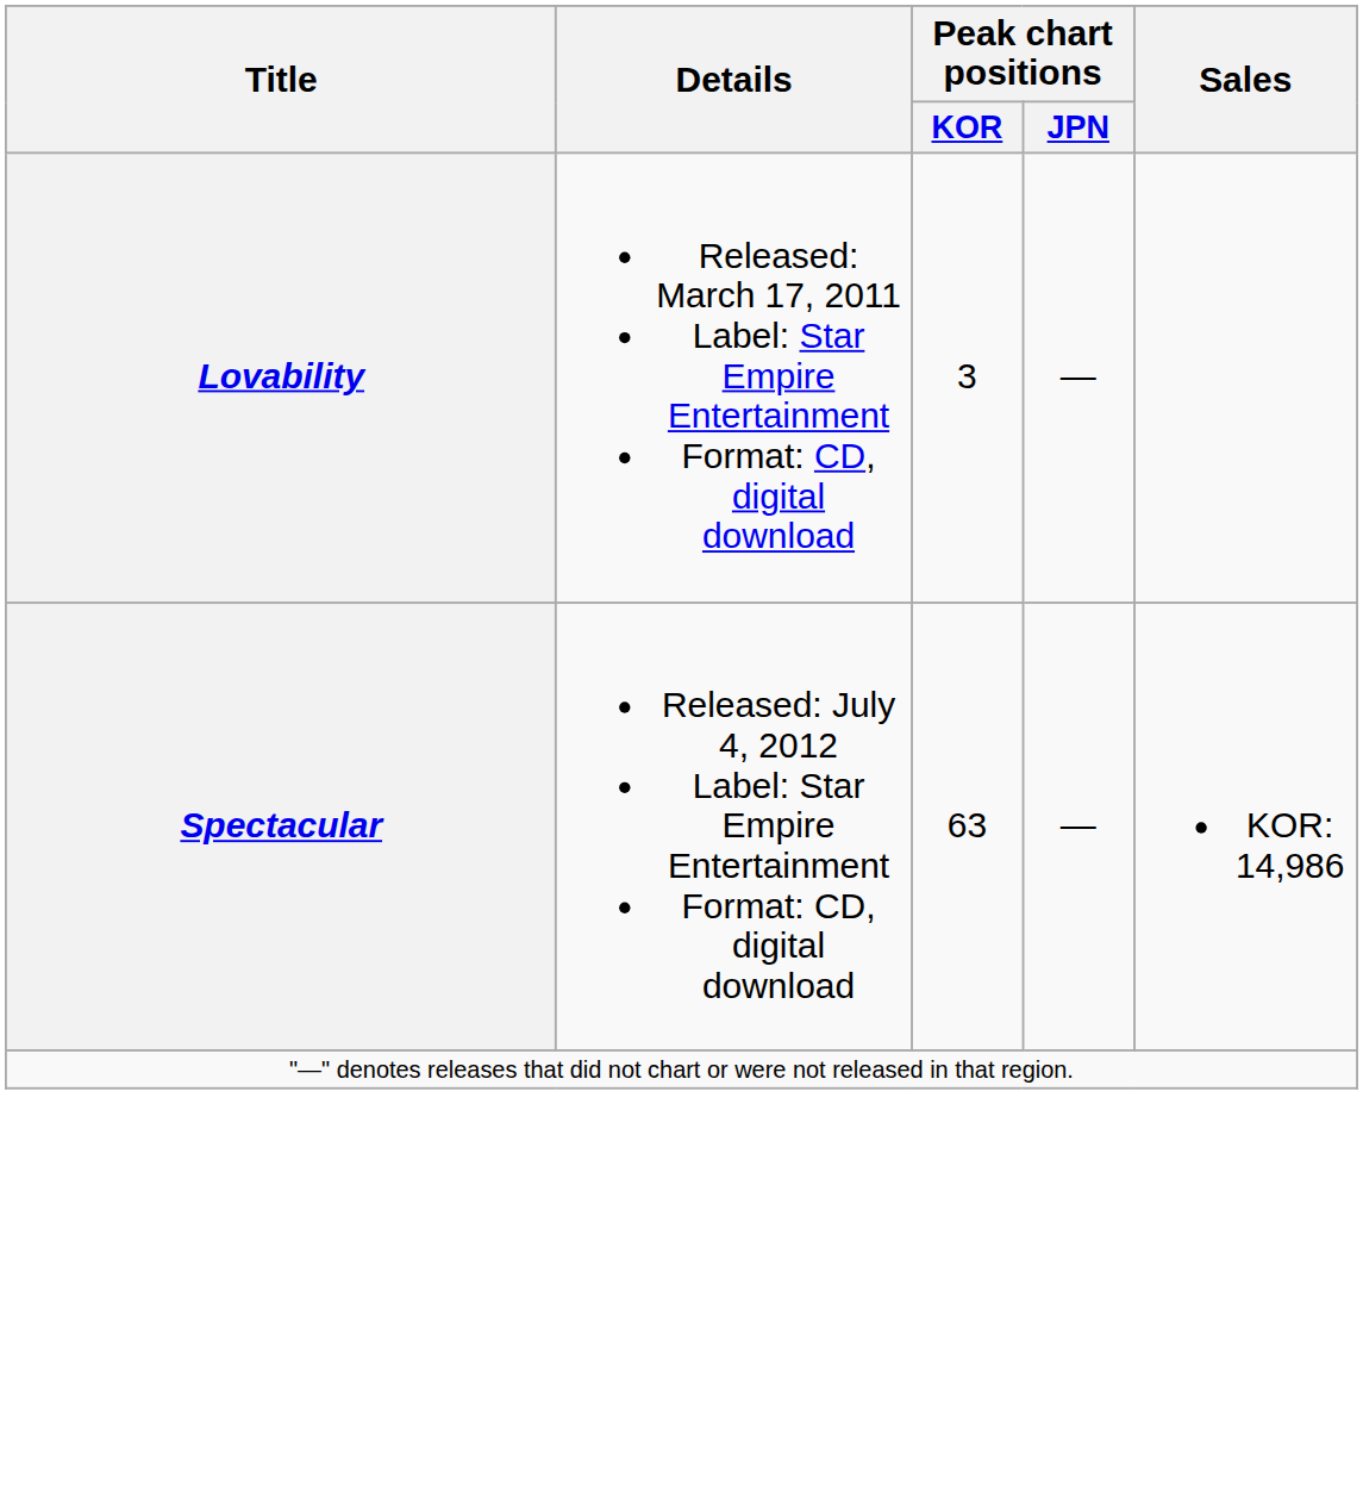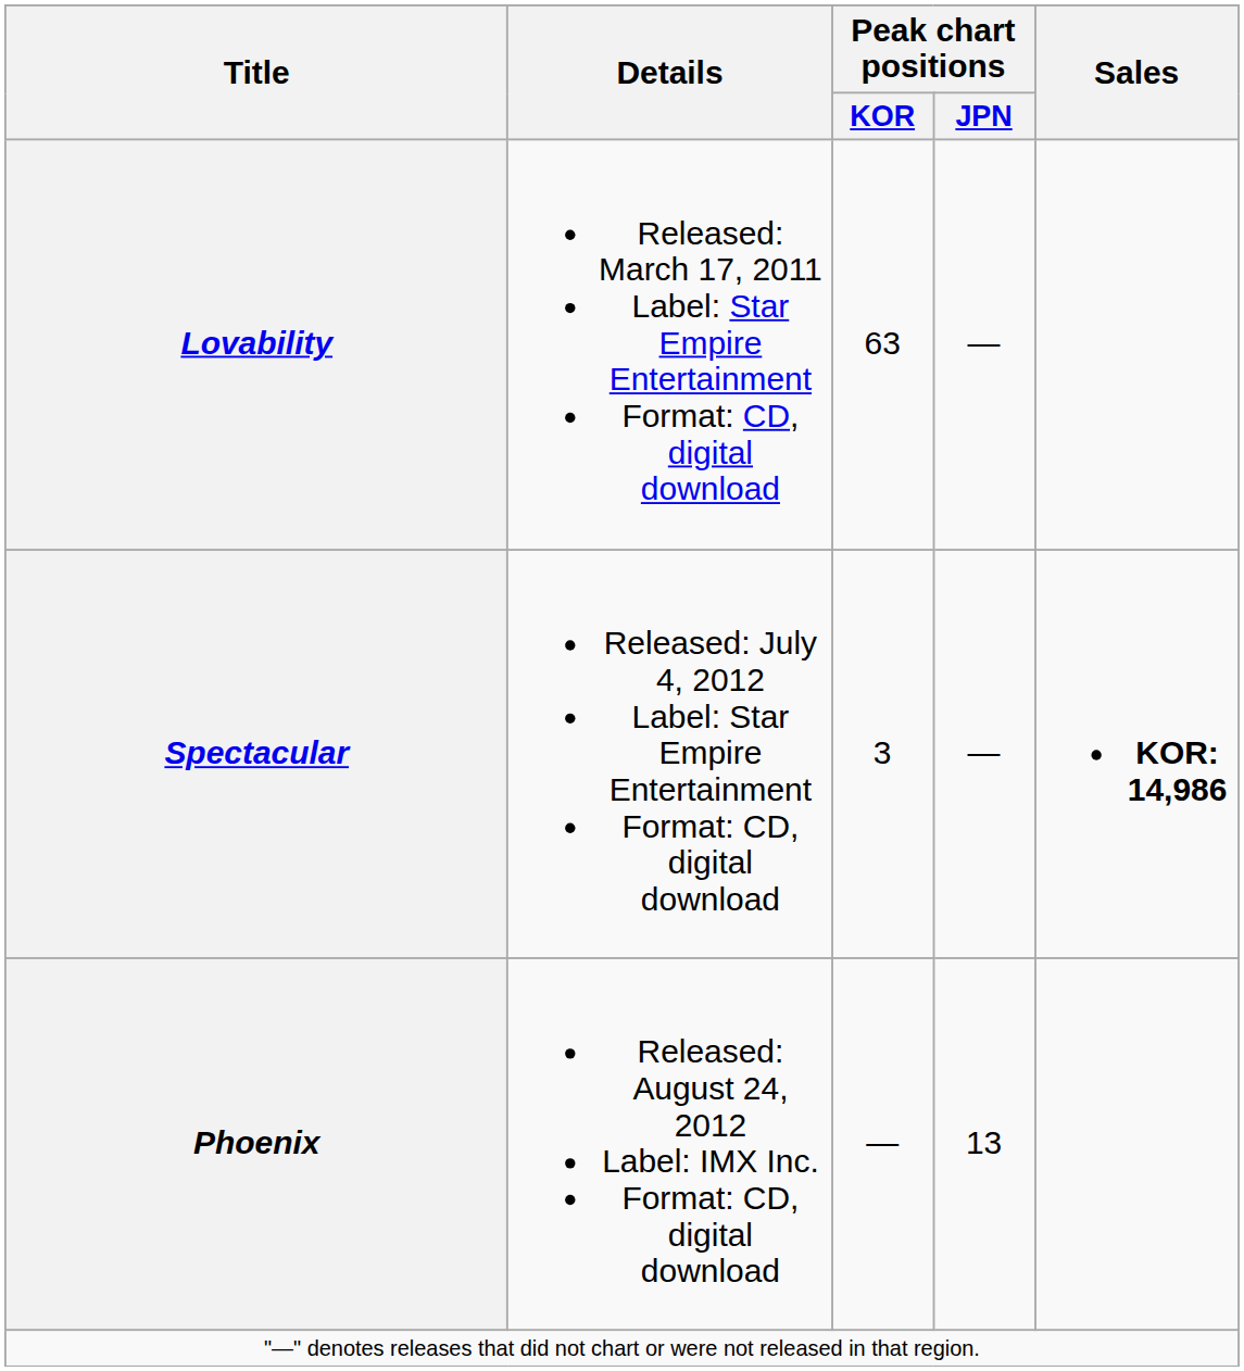Lovability | Peak chart positions / KOR: 3 -> 63
Spectacular | Peak chart positions / KOR: 63 -> 3
Spectacular | Sales: normal -> bold
+ row: Phoenix | Released: August 24, 2012 Label: IMX Inc. Format: CD, digital download | — | 13
